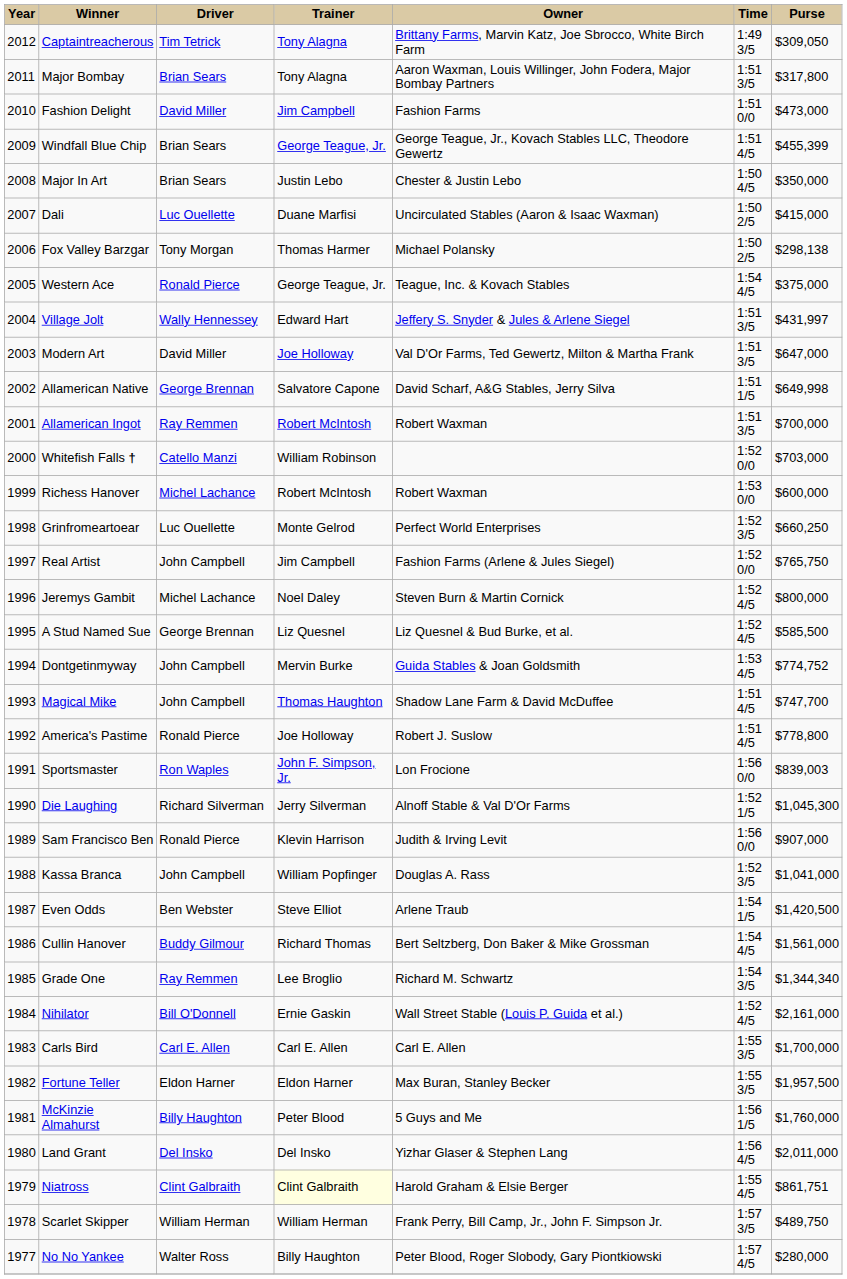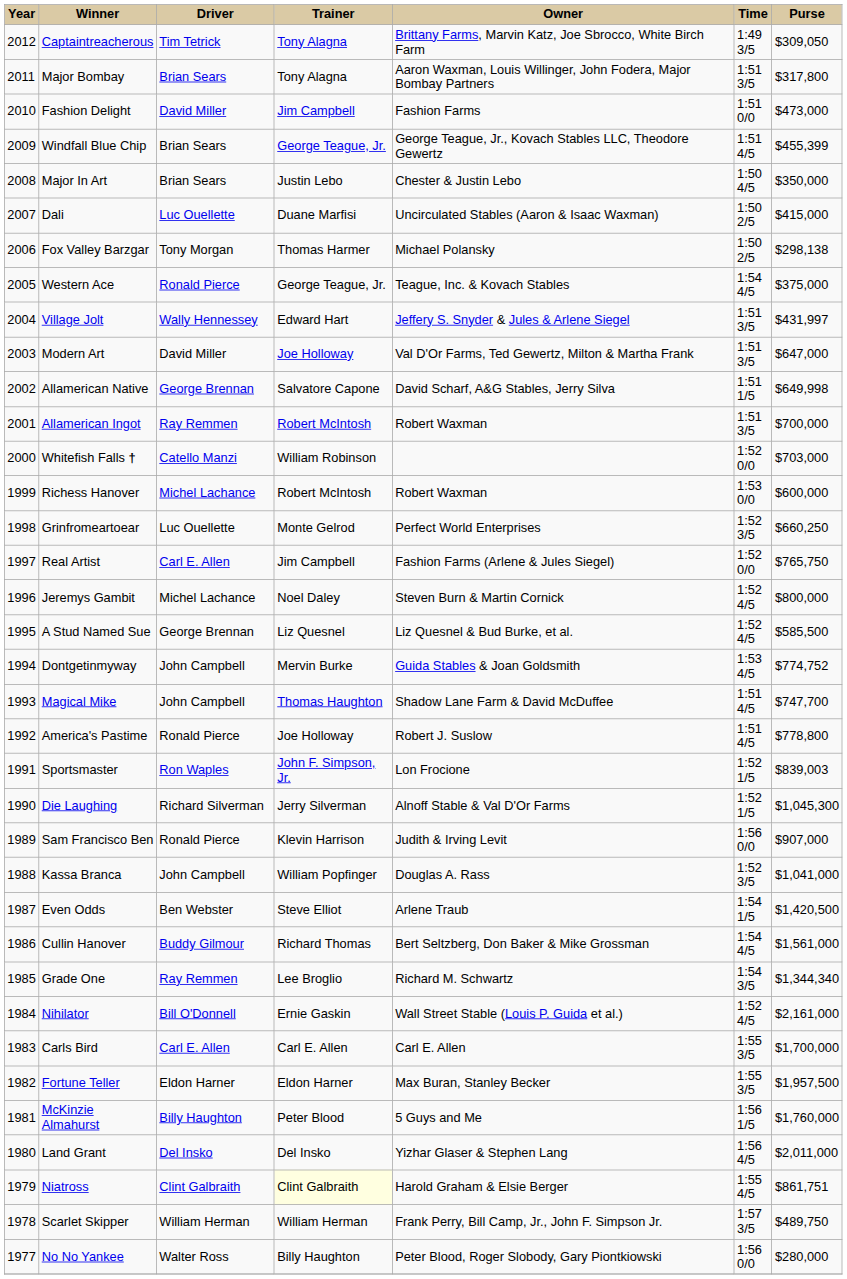Real Artist | Driver: John Campbell -> Carl E. Allen
Sportsmaster | Time: 1:56 0/0 -> 1:52 1/5
No No Yankee | Time: 1:57 4/5 -> 1:56 0/0
